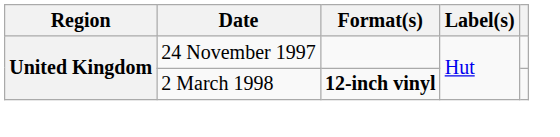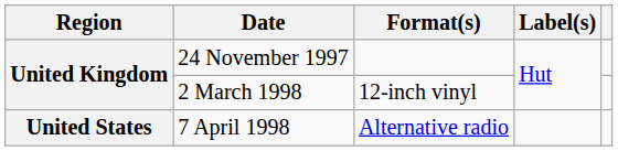2 March 1998 | Format(s): bold -> normal
+ row: United States | 7 April 1998 | Alternative radio
